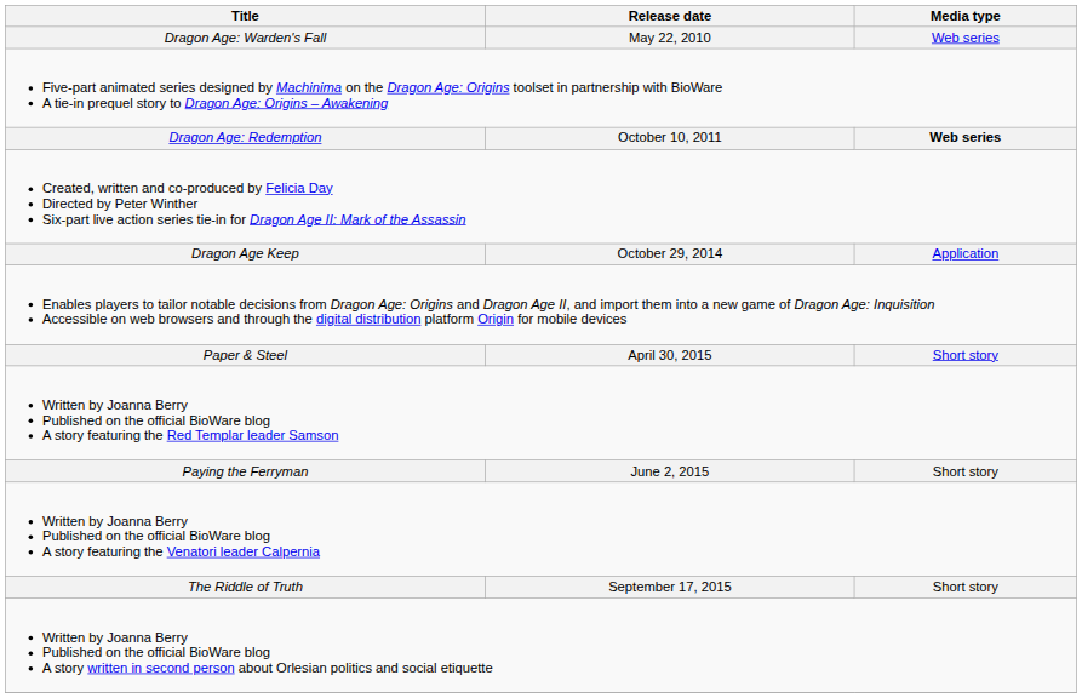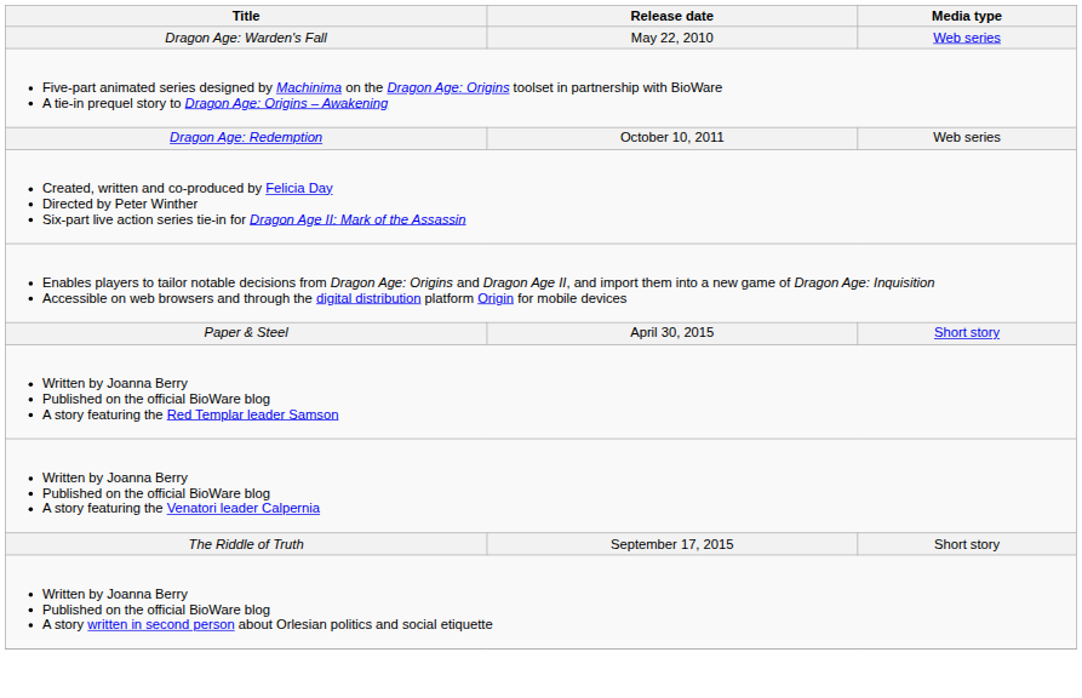Dragon Age: Redemption | Media type: bold -> normal
- row: Dragon Age Keep | October 29, 2014 | Application
- row: Paying the Ferryman | June 2, 2015 | Short story
